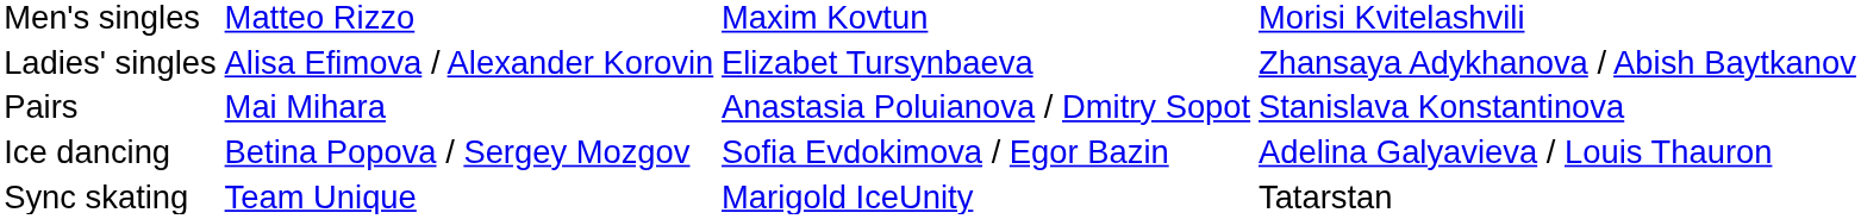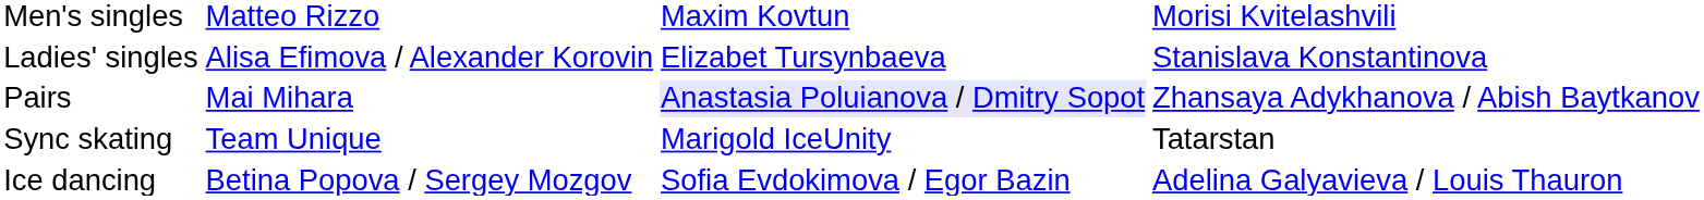Ladies' singles | column 4: Zhansaya Adykhanova / Abish Baytkanov -> Stanislava Konstantinova
Pairs | column 3: no background -> lavender background
Pairs | column 4: Stanislava Konstantinova -> Zhansaya Adykhanova / Abish Baytkanov
rows swapped: Ice dancing <-> Sync skating
